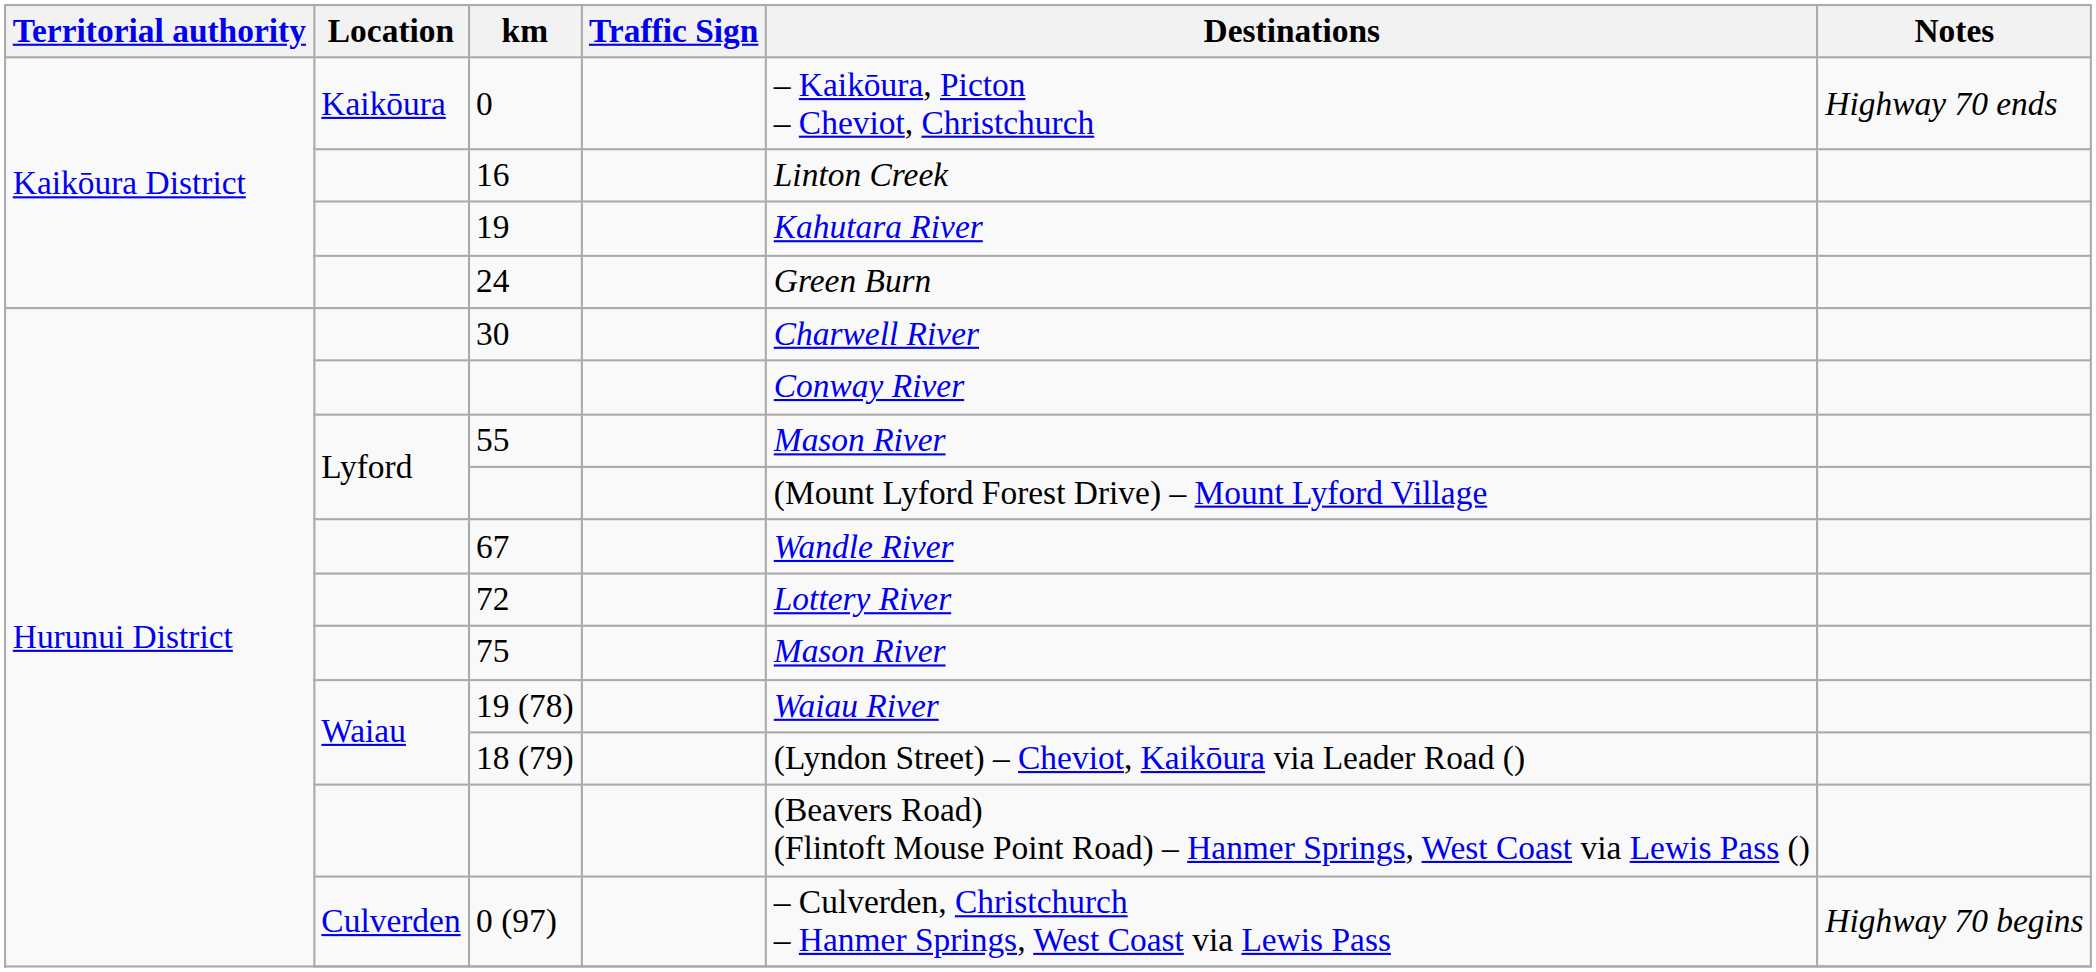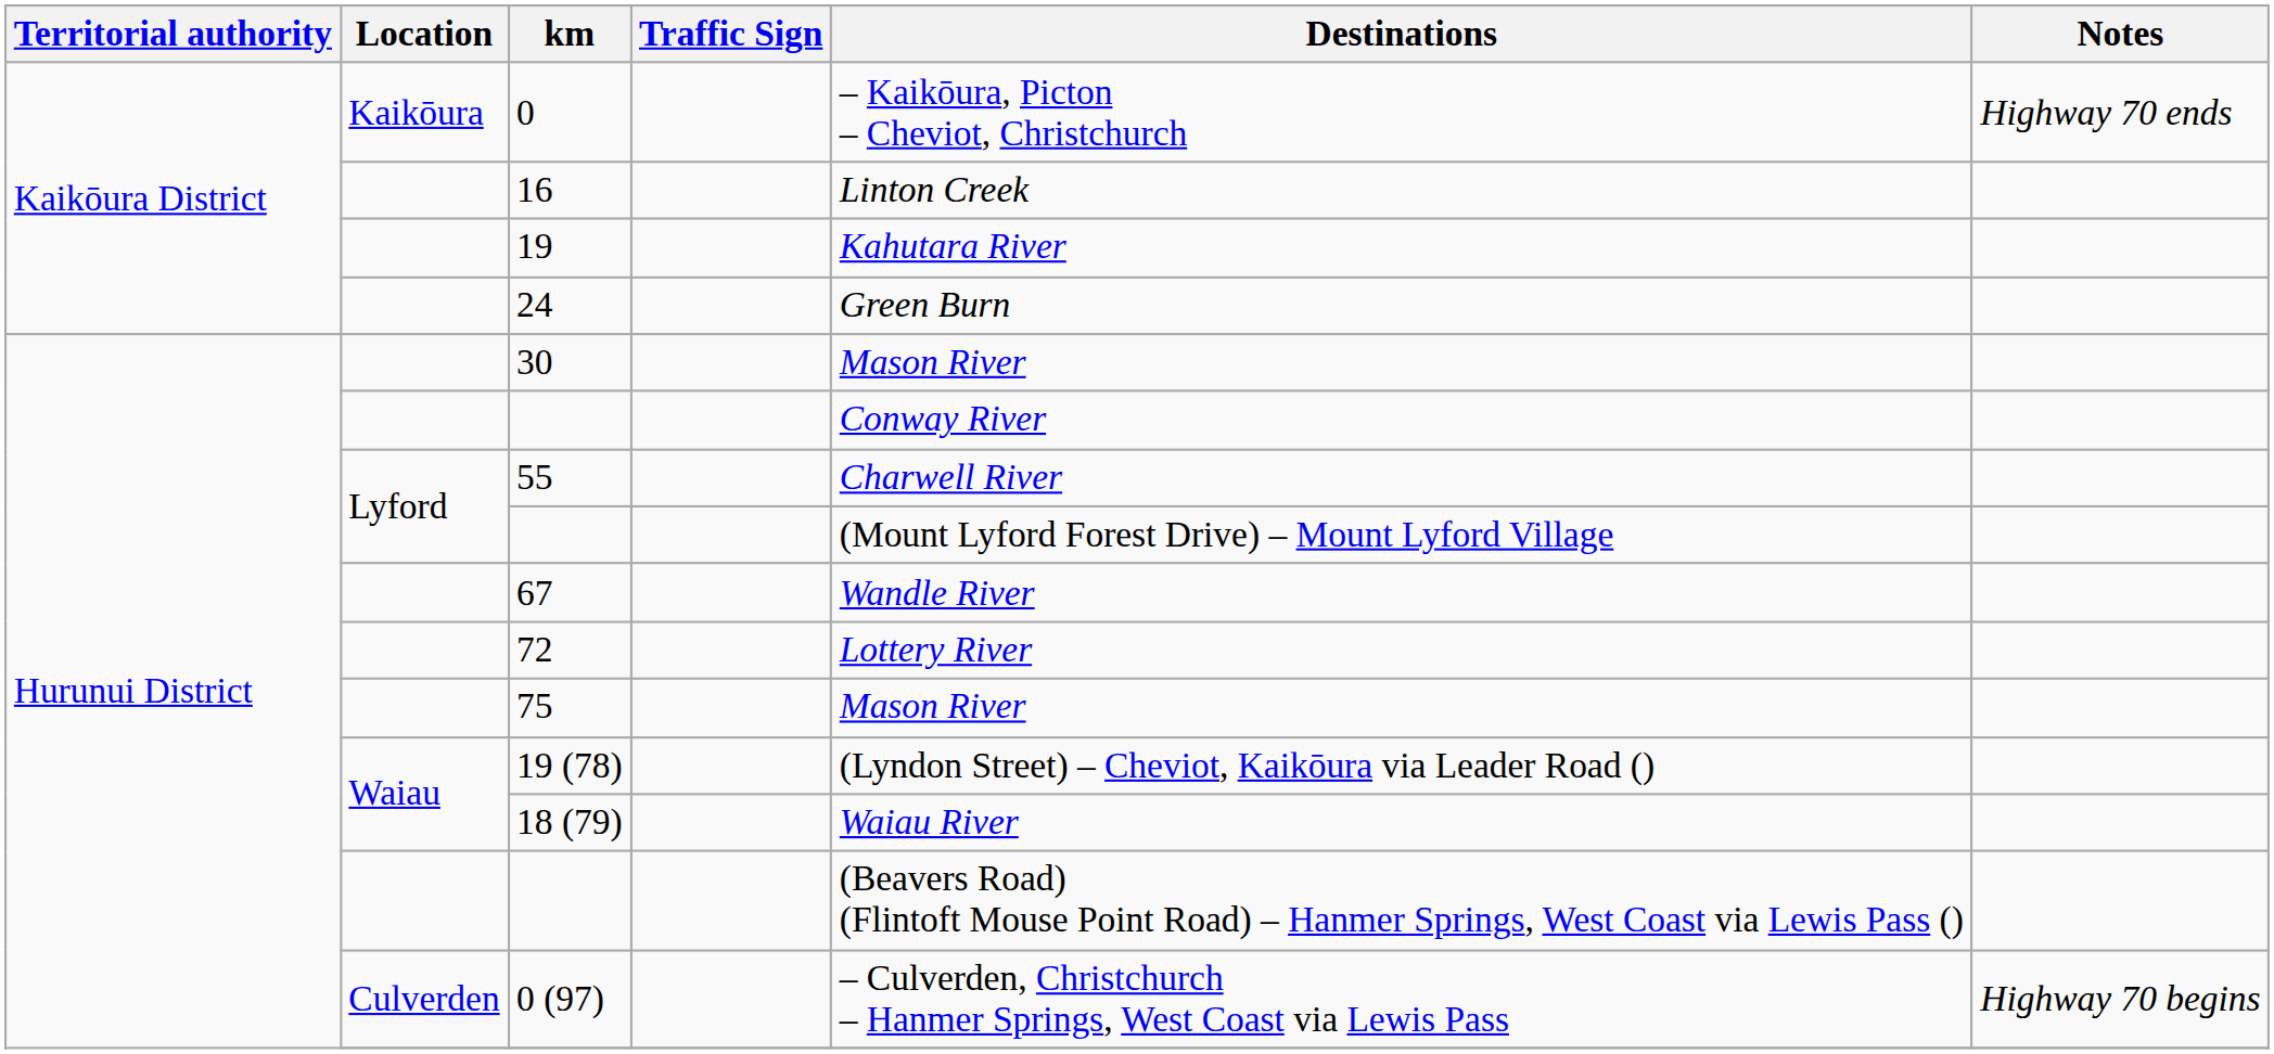30 | Destinations: Charwell River -> Mason River
55 | Destinations: Mason River -> Charwell River
19 (78) | Destinations: Waiau River -> (Lyndon Street) – Cheviot, Kaikōura via Leader Road ()
18 (79) | Destinations: (Lyndon Street) – Cheviot, Kaikōura via Leader Road () -> Waiau River
